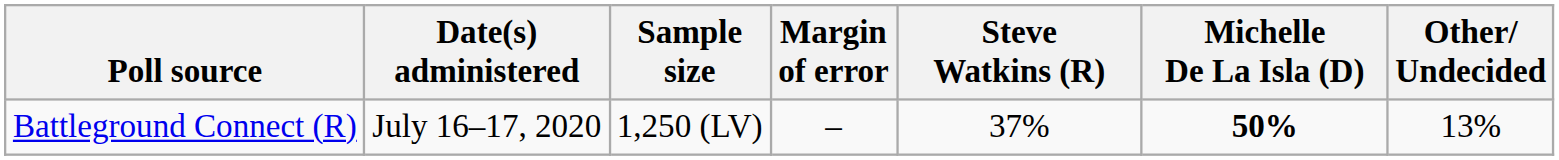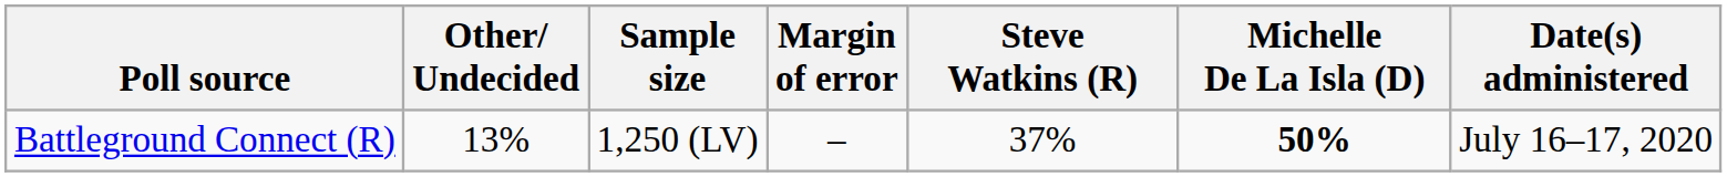columns swapped: Date(s) administered <-> Other/ Undecided
